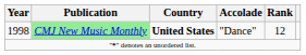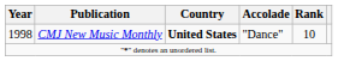1998 | Publication: lightgreen background -> no background
1998 | Rank: 12 -> 10
